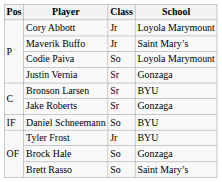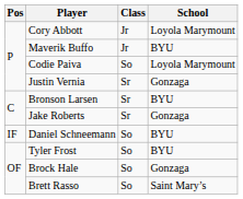Maverik Buffo | School: Saint Mary’s -> BYU
Tyler Frost | Class: Jr -> So
